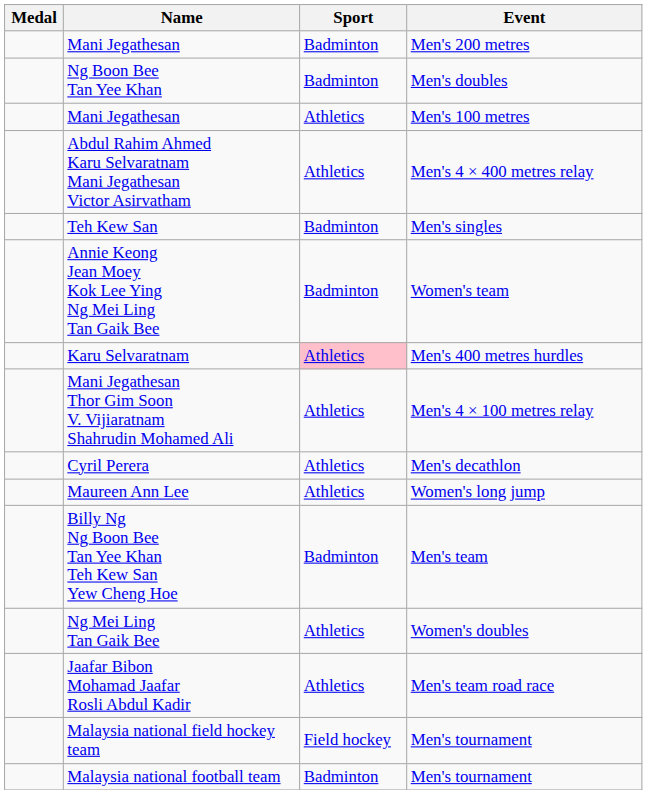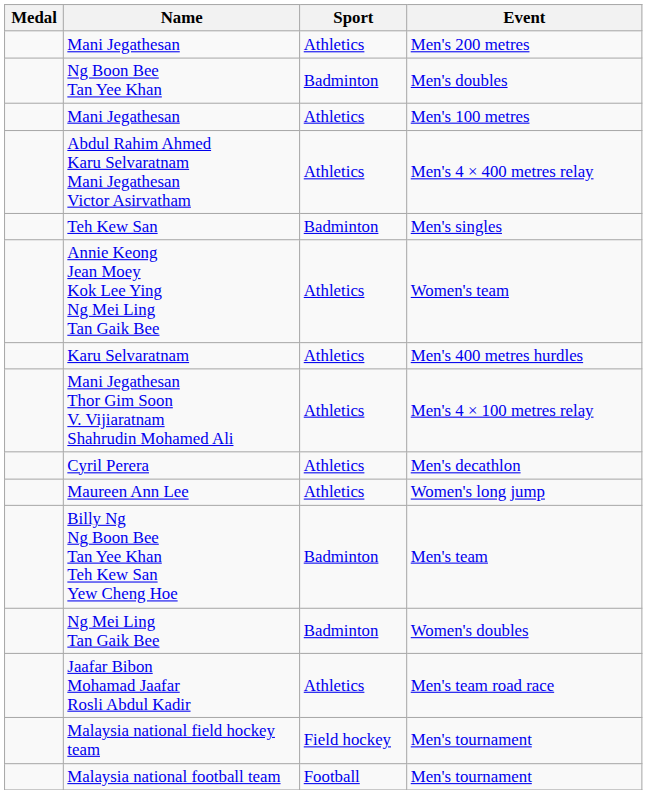Mani Jegathesan / Men's 200 metres | Sport: Badminton -> Athletics
Annie Keong Jean Moey Kok Lee Ying Ng Mei Ling Tan Gaik Bee | Sport: Badminton -> Athletics
Karu Selvaratnam | Sport: pink background -> no background
Ng Mei Ling Tan Gaik Bee | Sport: Athletics -> Badminton
Malaysia national football team | Sport: Badminton -> Football
